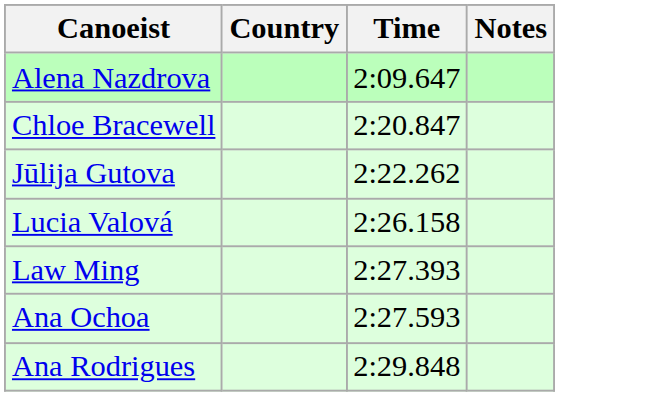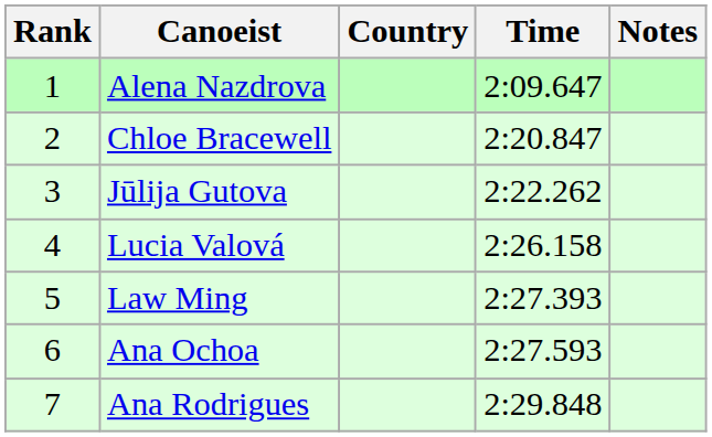+ column: Rank | 1 | 2 | 3 | 4 | 5 | 6 | 7
